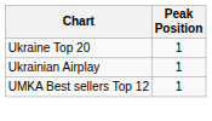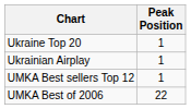+ row: UMKA Best of 2006 | 22
